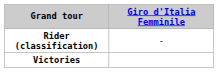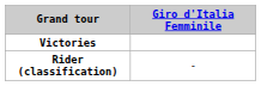rows swapped: Rider (classification) <-> Victories
